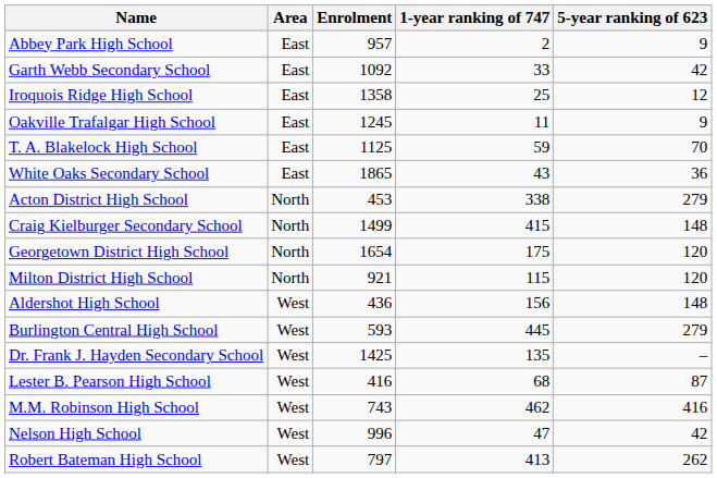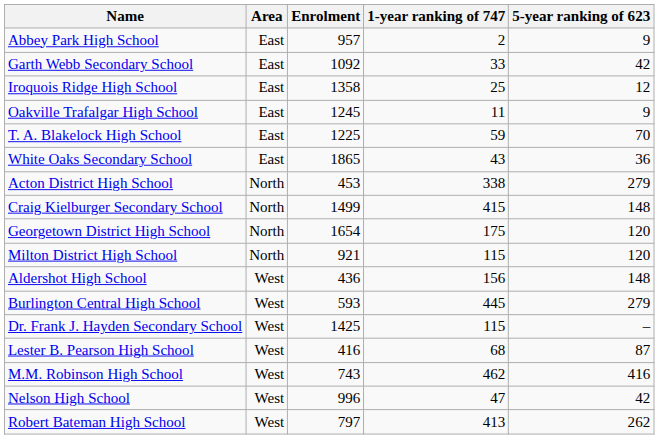T. A. Blakelock High School | Enrolment: 1125 -> 1225
Dr. Frank J. Hayden Secondary School | 1-year ranking of 747: 135 -> 115
